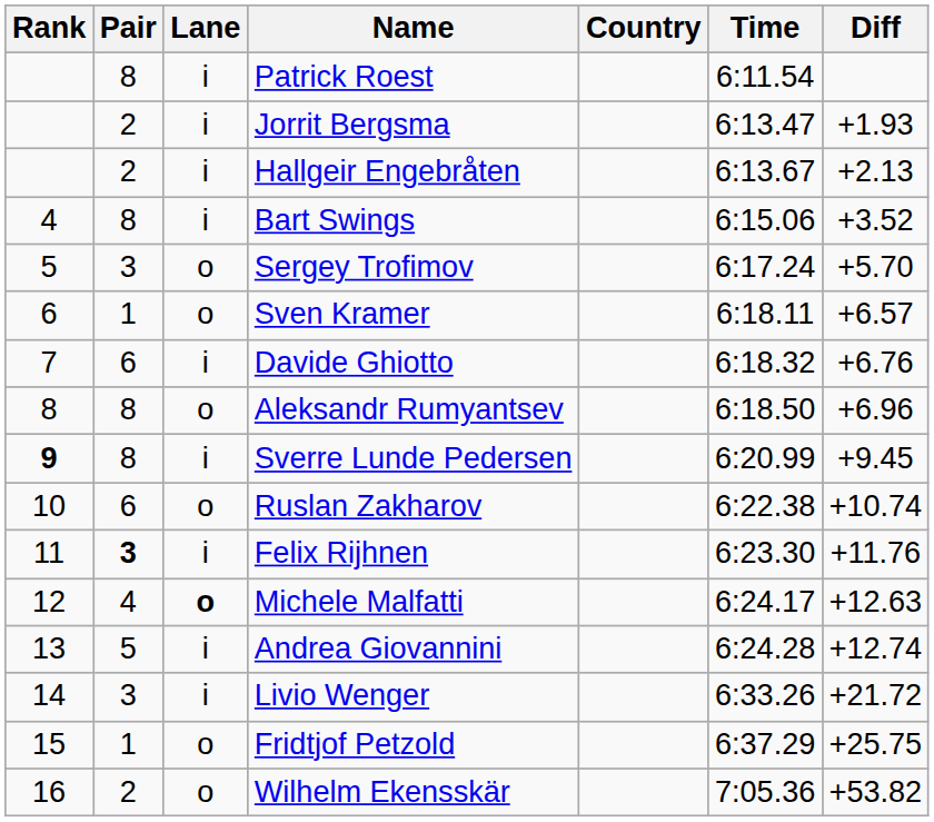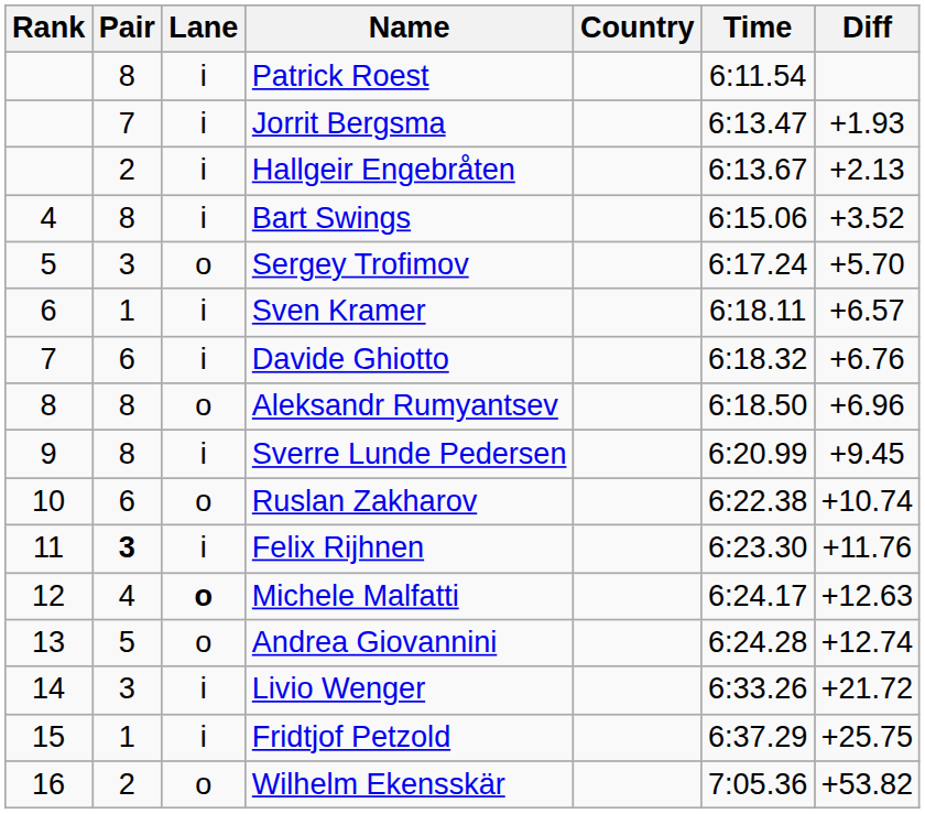Jorrit Bergsma | Pair: 2 -> 7
Sven Kramer | Lane: o -> i
Sverre Lunde Pedersen | Rank: bold -> normal
Andrea Giovannini | Lane: i -> o
Fridtjof Petzold | Lane: o -> i
